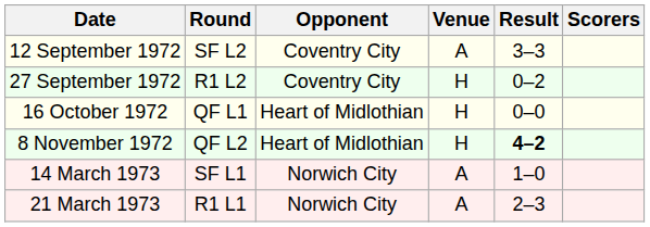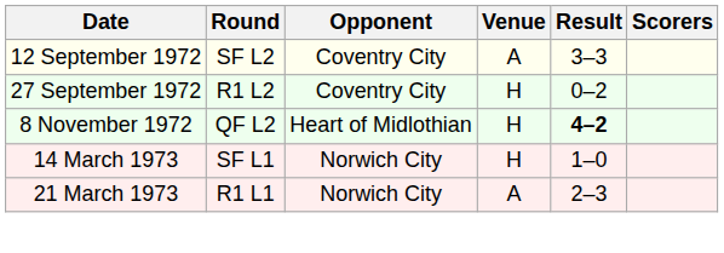- row: 16 October 1972 | QF L1 | Heart of Midlothian | H | 0–0
14 March 1973 | Venue: A -> H
